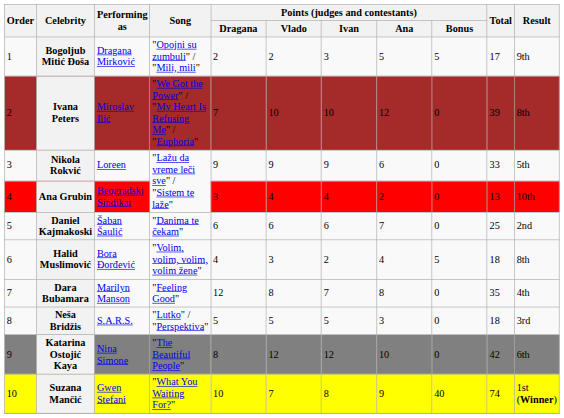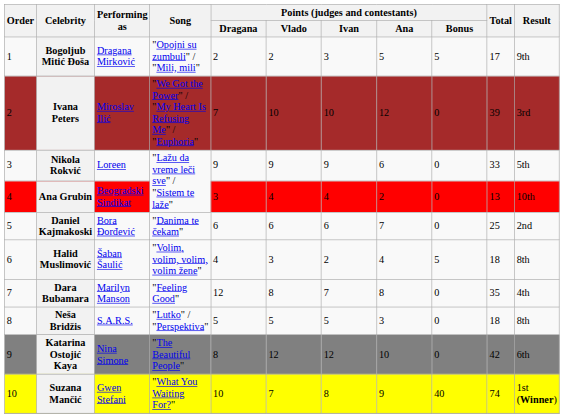Ivana Peters | Result: 8th -> 3rd
Daniel Kajmakoski | Performing as: Šaban Šaulić -> Bora Đorđević
Halid Muslimović | Performing as: Bora Đorđević -> Šaban Šaulić
Neša Bridžis | Result: 3rd -> 8th
